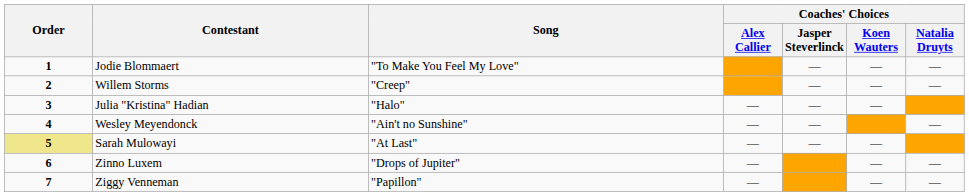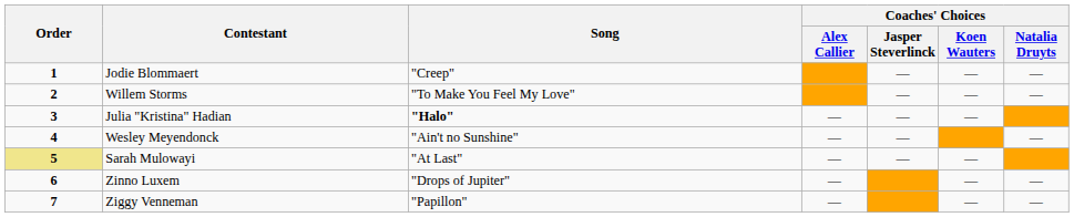Jodie Blommaert | Song: "To Make You Feel My Love" -> "Creep"
Willem Storms | Song: "Creep" -> "To Make You Feel My Love"
Julia "Kristina" Hadian | Song: normal -> bold
